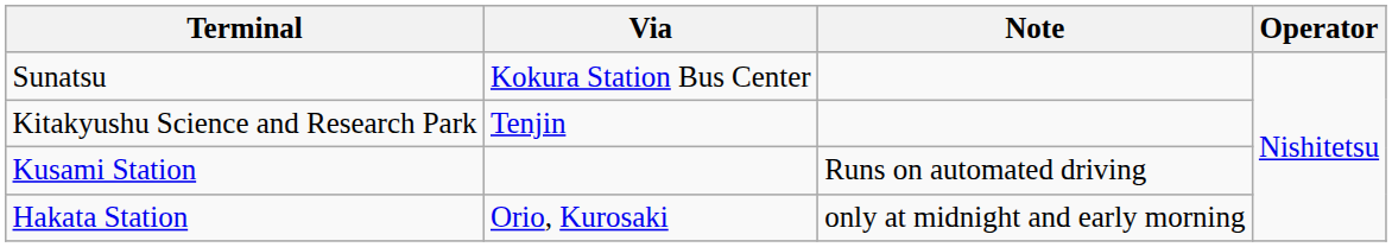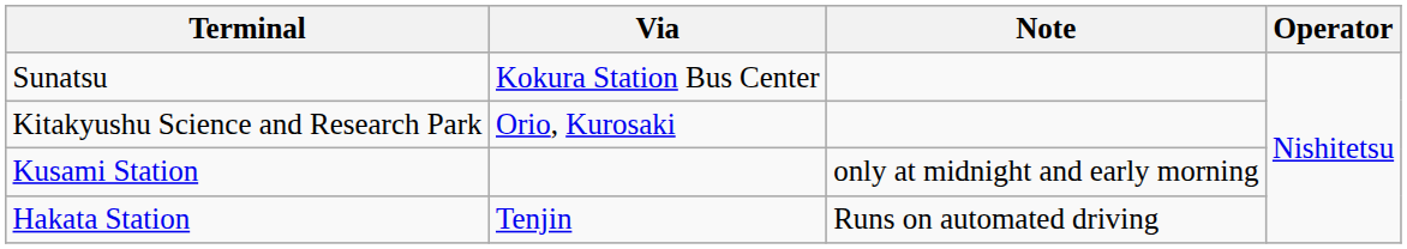Kitakyushu Science and Research Park | Via: Tenjin -> Orio, Kurosaki
Kusami Station | Note: Runs on automated driving -> only at midnight and early morning
Hakata Station | Via: Orio, Kurosaki -> Tenjin
Hakata Station | Note: only at midnight and early morning -> Runs on automated driving
